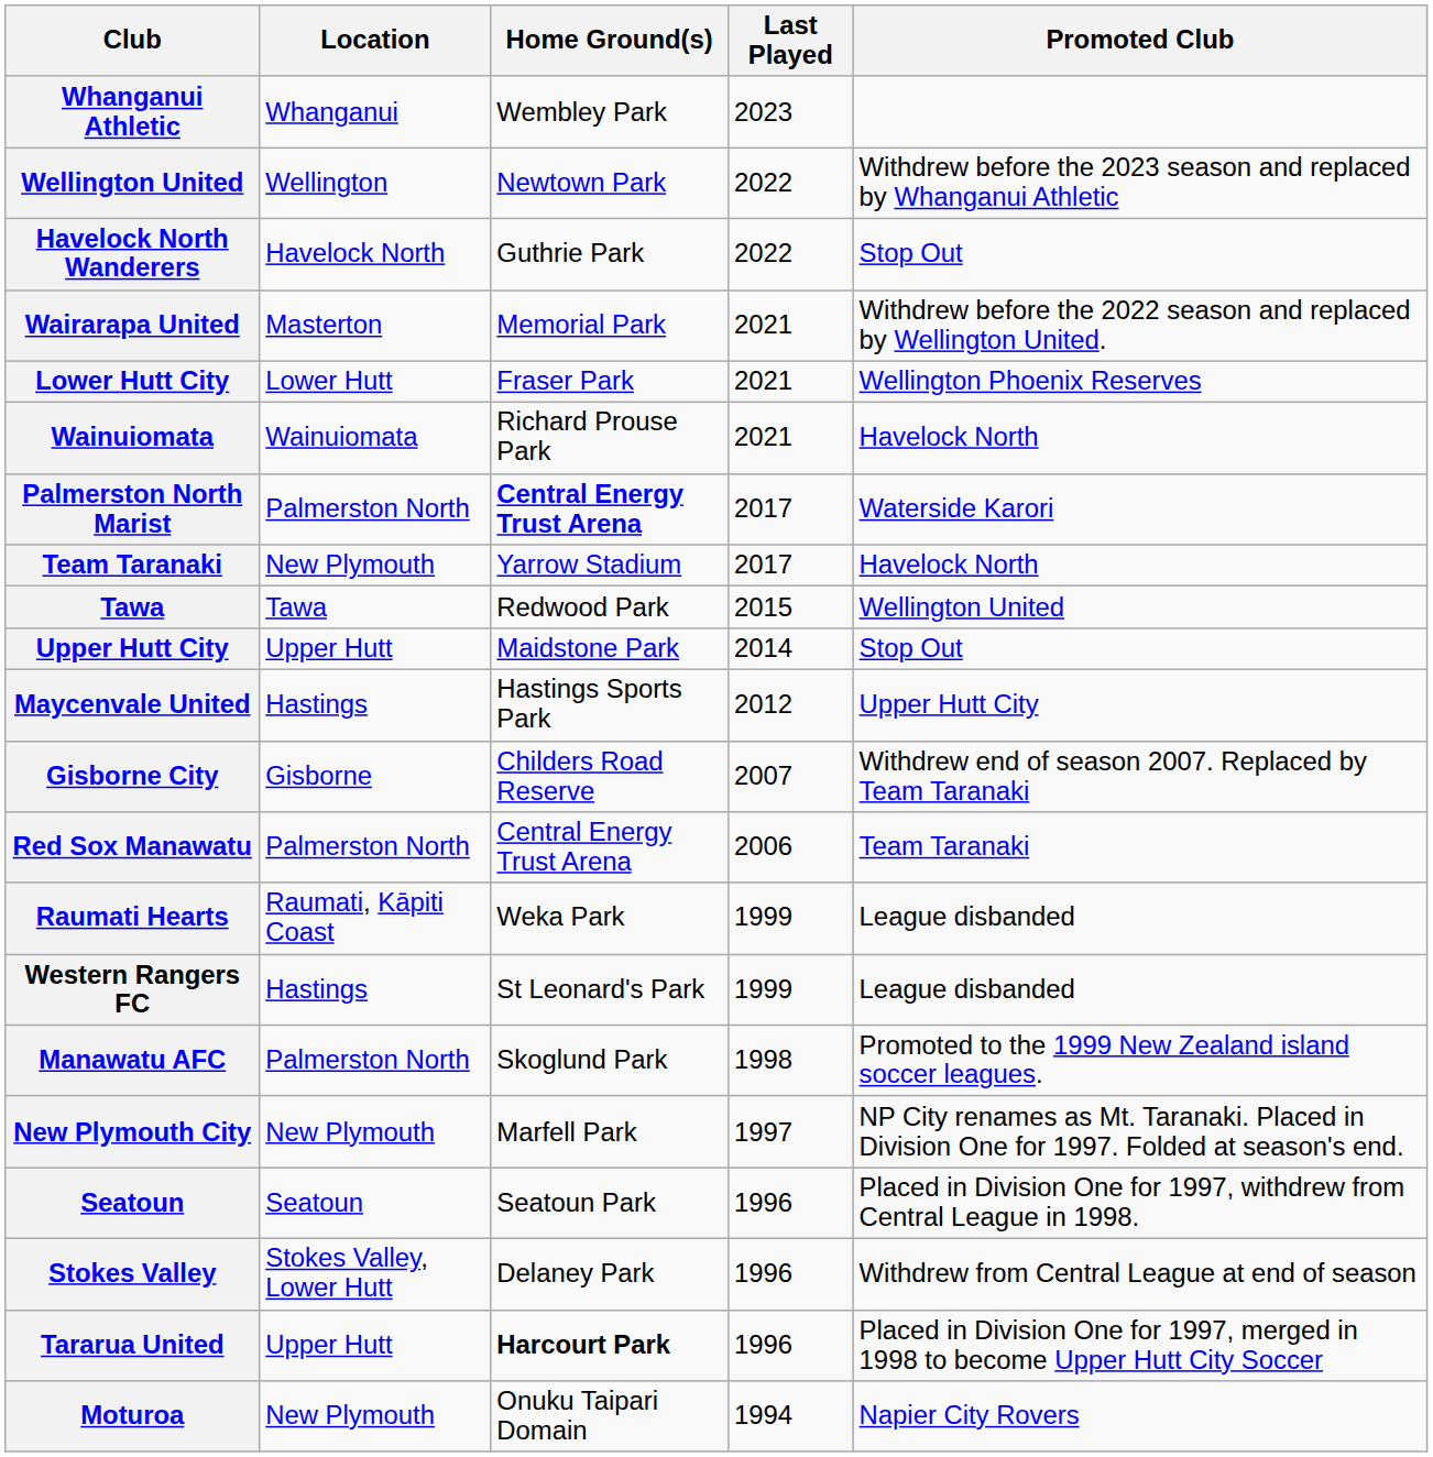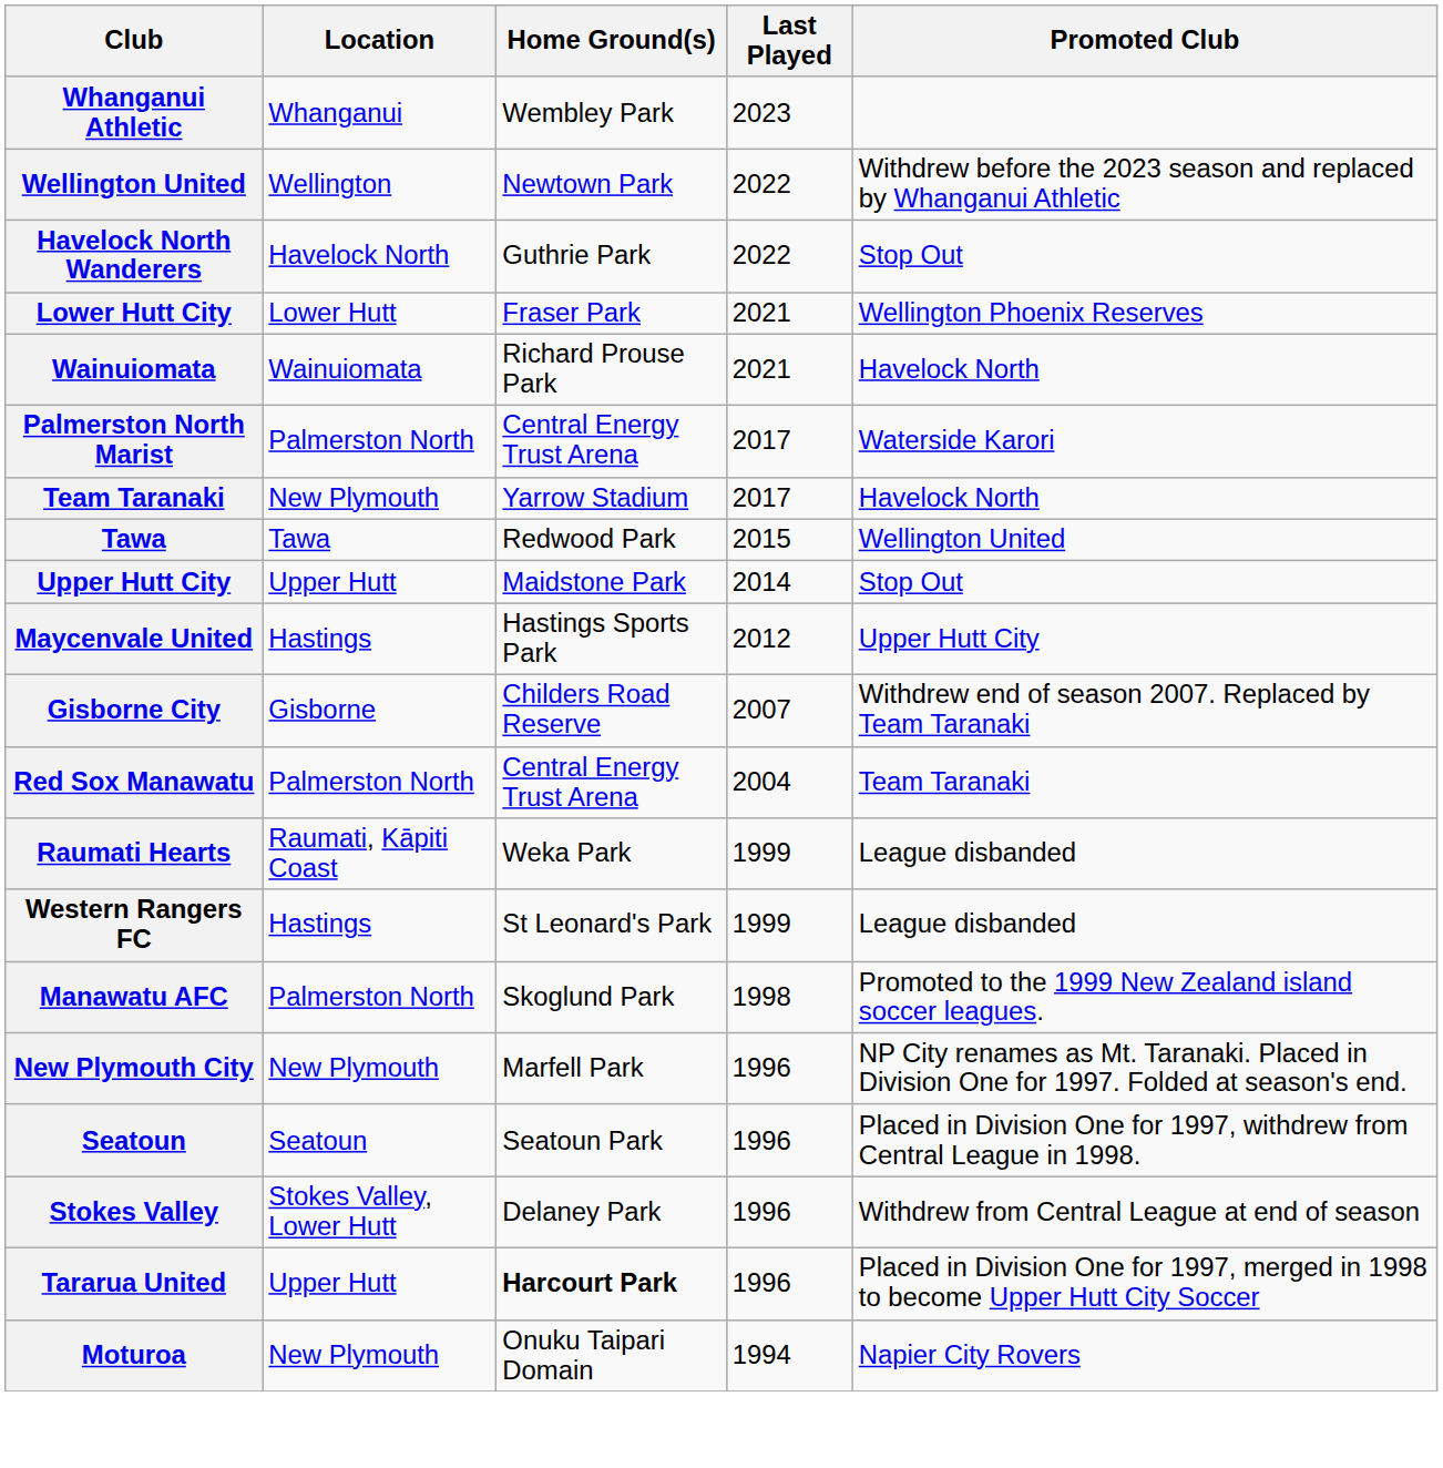- row: Wairarapa United | Masterton | Memorial Park | 2021 | Withdrew before the 2022 season and replaced by Wellington United.
Palmerston North Marist | Home Ground(s): bold -> normal
Red Sox Manawatu | Last Played: 2006 -> 2004
New Plymouth City | Last Played: 1997 -> 1996
